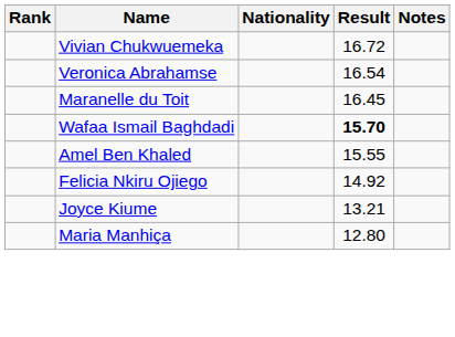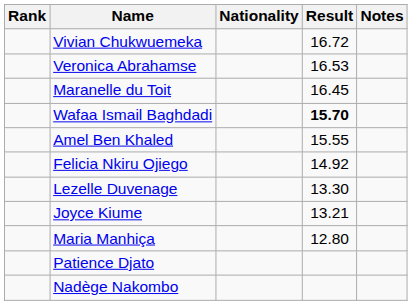Veronica Abrahamse | Result: 16.54 -> 16.53
+ row: Lezelle Duvenage | 13.30
+ row: Patience Djato
+ row: Nadège Nakombo
